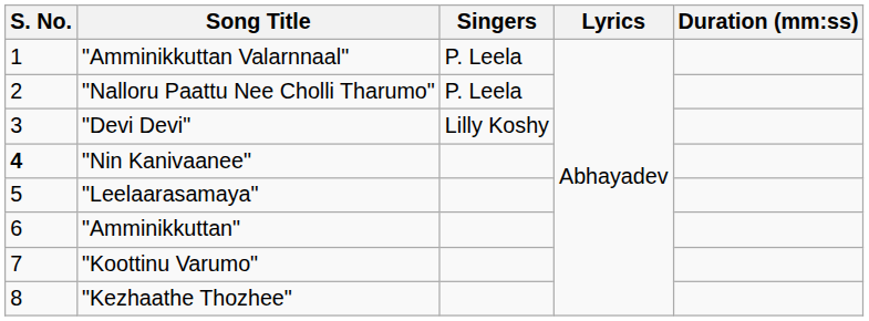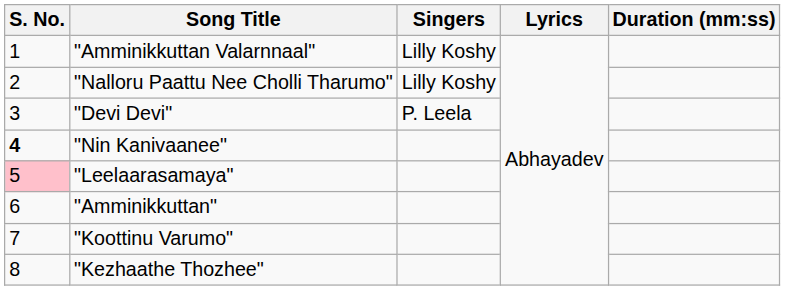"Amminikkuttan Valarnnaal" | Singers: P. Leela -> Lilly Koshy
"Nalloru Paattu Nee Cholli Tharumo" | Singers: P. Leela -> Lilly Koshy
"Devi Devi" | Singers: Lilly Koshy -> P. Leela
"Leelaarasamaya" | S. No.: no background -> pink background
